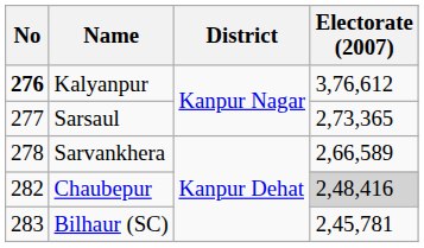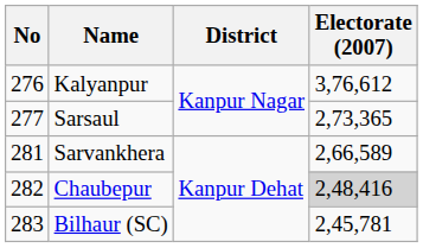Kalyanpur | No: bold -> normal
Sarvankhera | No: 278 -> 281
